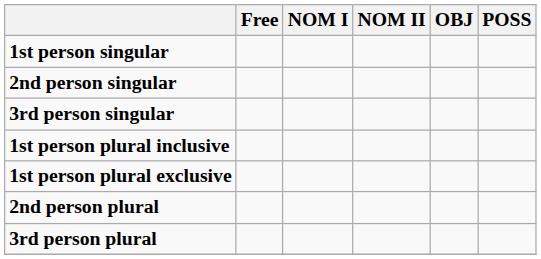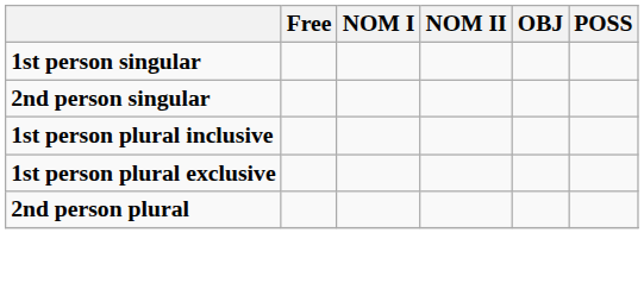- row: 3rd person singular
- row: 3rd person plural
